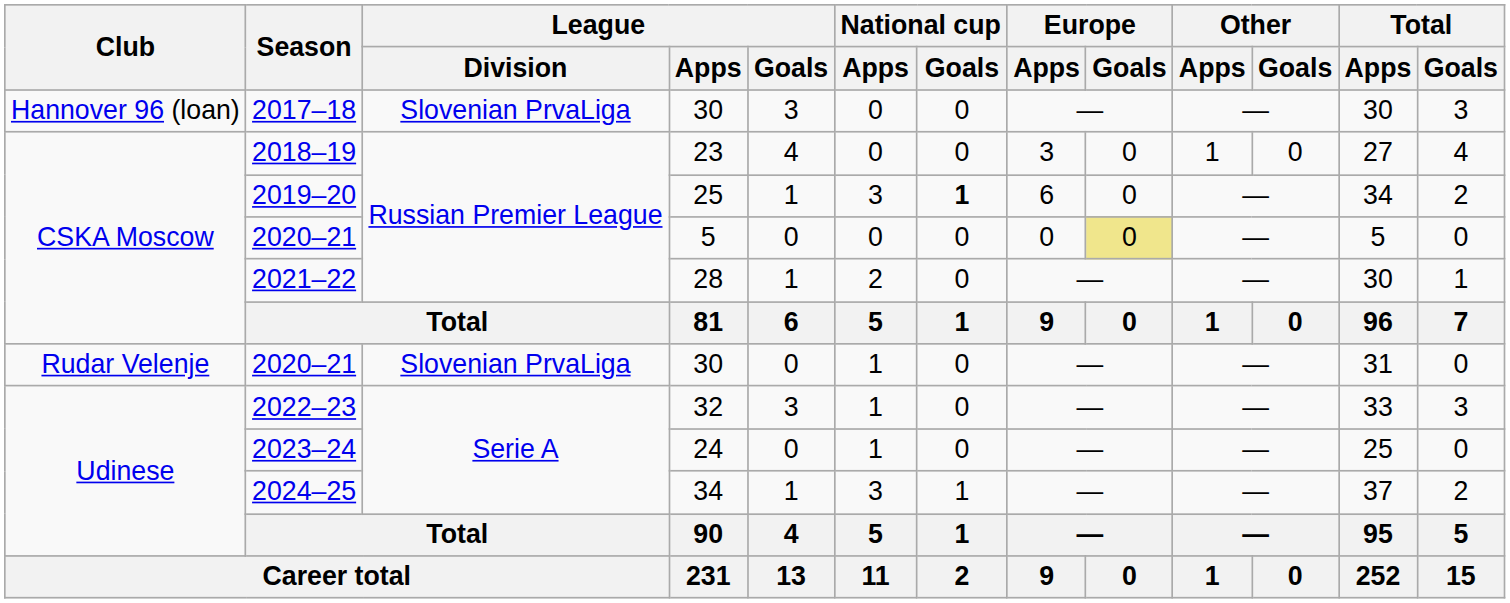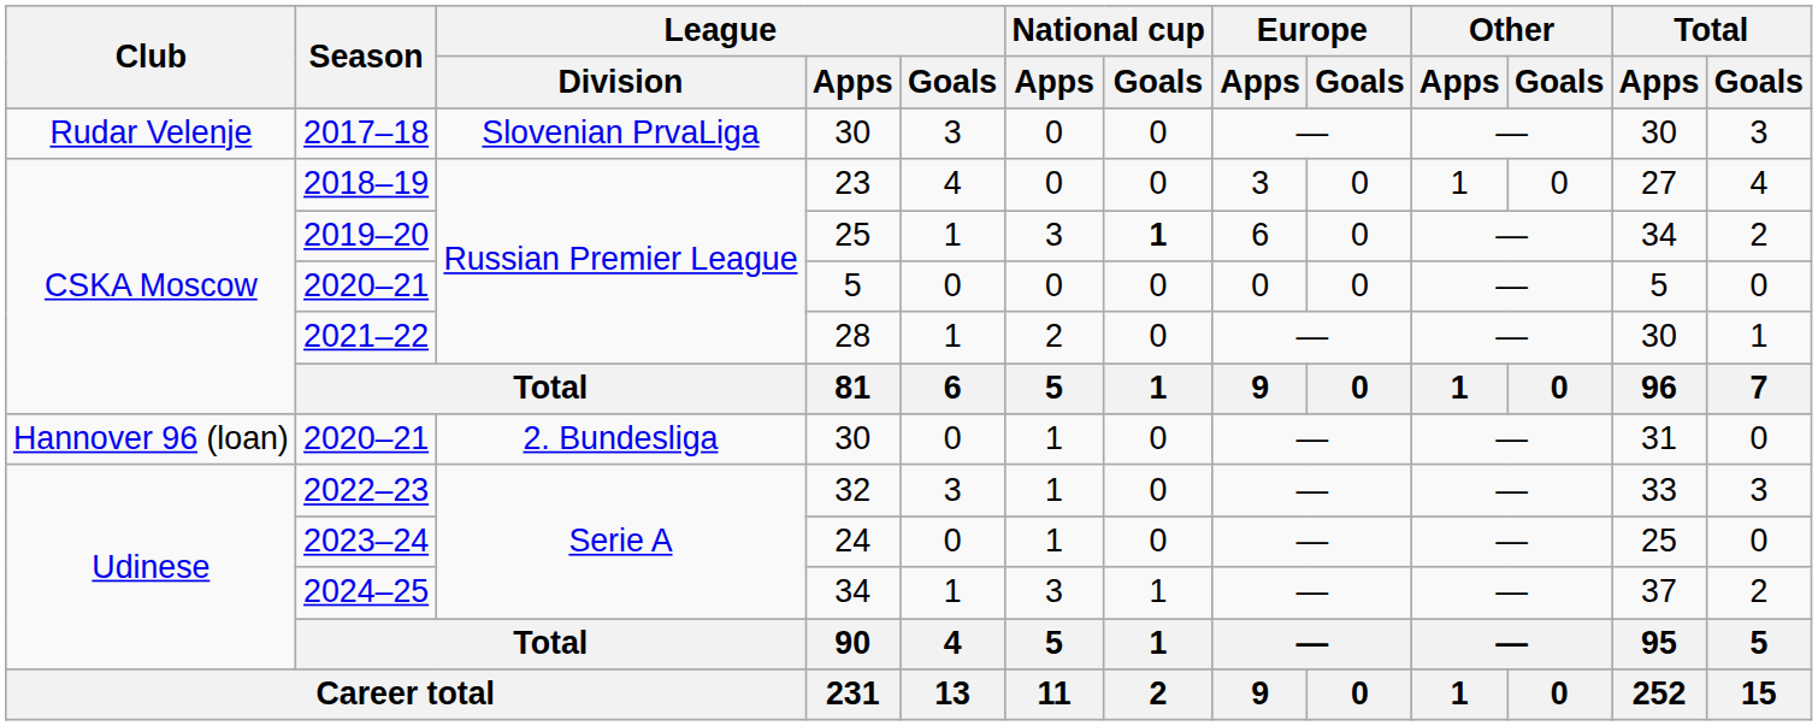2017–18 | Club: Hannover 96 (loan) -> Rudar Velenje
2020–21 / 5 | Europe / Goals: khaki background -> no background
2020–21 / 30 | Club: Rudar Velenje -> Hannover 96 (loan)
2020–21 / 30 | League / Division: Slovenian PrvaLiga -> 2. Bundesliga
